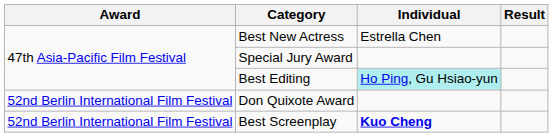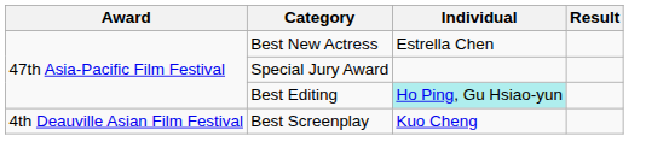- row: 52nd Berlin International Film Festival | Don Quixote Award
Best Screenplay | Award: 52nd Berlin International Film Festival -> 4th Deauville Asian Film Festival
Best Screenplay | Individual: bold -> normal
